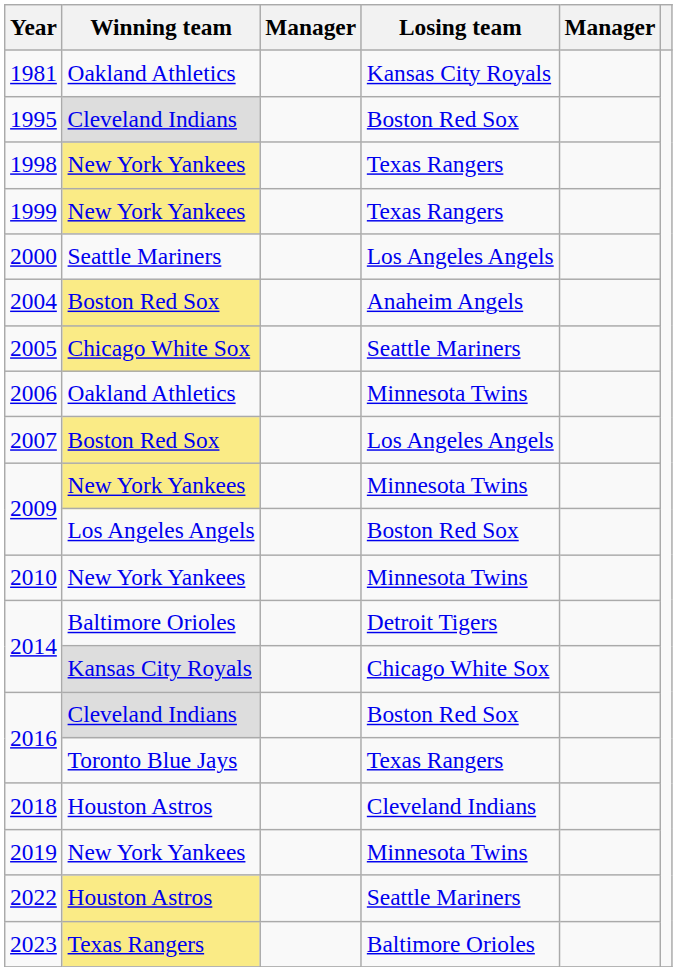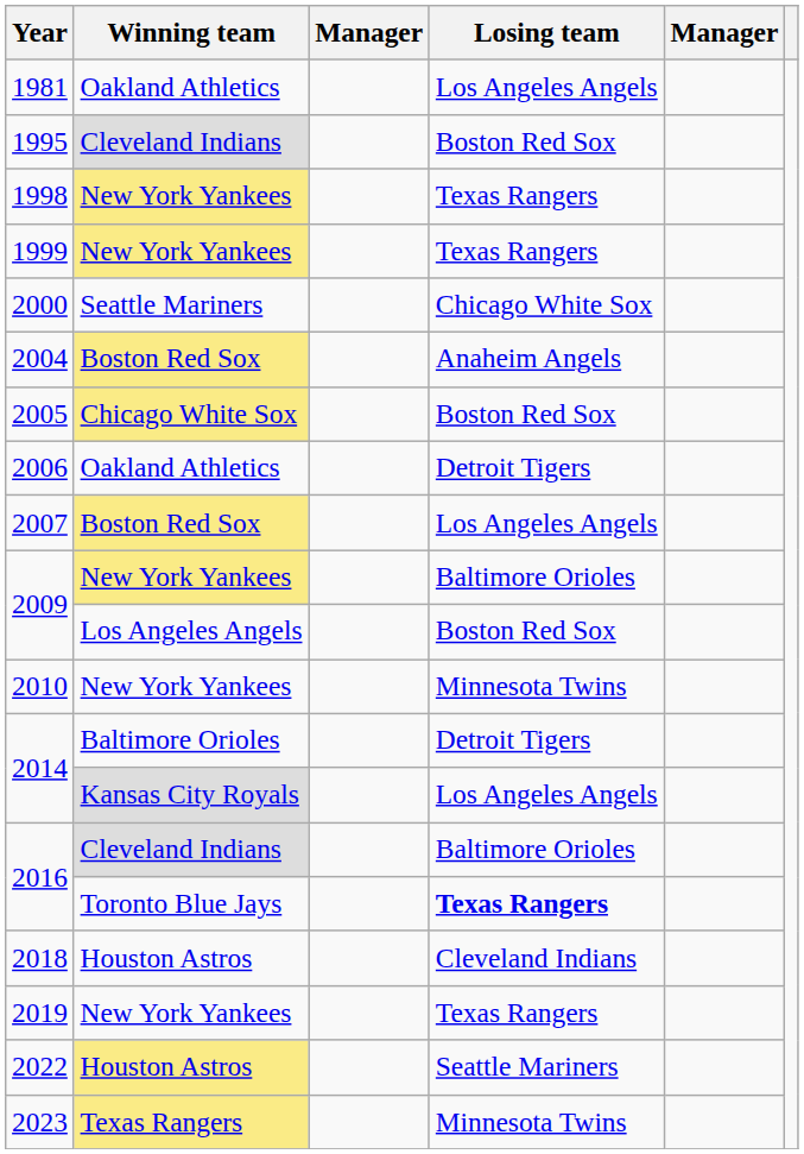1981 | Losing team: Kansas City Royals -> Los Angeles Angels
2000 | Losing team: Los Angeles Angels -> Chicago White Sox
2005 | Losing team: Seattle Mariners -> Boston Red Sox
2006 | Losing team: Minnesota Twins -> Detroit Tigers
2009 / New York Yankees | Losing team: Minnesota Twins -> Baltimore Orioles
2014 / Kansas City Royals | Losing team: Chicago White Sox -> Los Angeles Angels
2016 / Cleveland Indians | Losing team: Boston Red Sox -> Baltimore Orioles
2016 / Toronto Blue Jays | Losing team: normal -> bold
2019 | Losing team: Minnesota Twins -> Texas Rangers
2023 | Losing team: Baltimore Orioles -> Minnesota Twins
